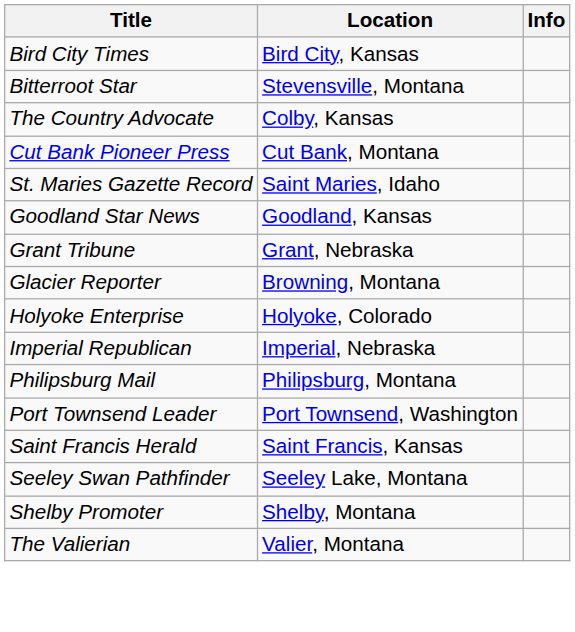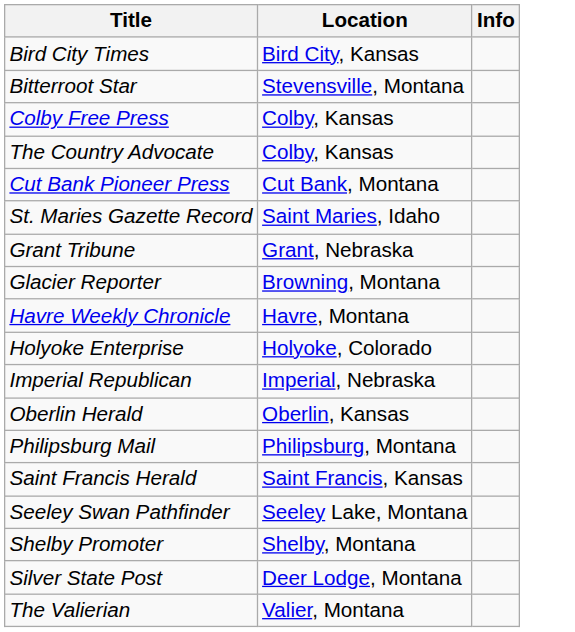+ row: Colby Free Press | Colby, Kansas
- row: Goodland Star News | Goodland, Kansas
+ row: Havre Weekly Chronicle | Havre, Montana
+ row: Oberlin Herald | Oberlin, Kansas
- row: Port Townsend Leader | Port Townsend, Washington
+ row: Silver State Post | Deer Lodge, Montana
